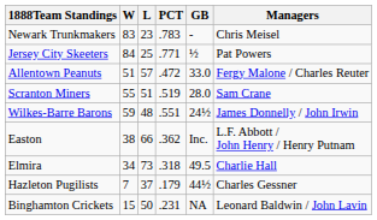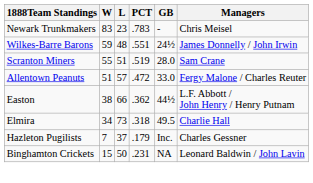- row: Jersey City Skeeters | 84 | 25 | .771 | ½ | Pat Powers
rows swapped: Wilkes-Barre Barons <-> Allentown Peanuts
Easton | GB: Inc. -> 44½
Hazleton Pugilists | GB: 44½ -> Inc.
